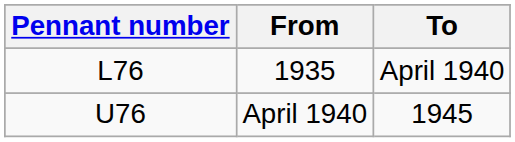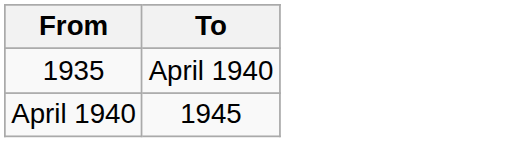- column: Pennant number | L76 | U76
